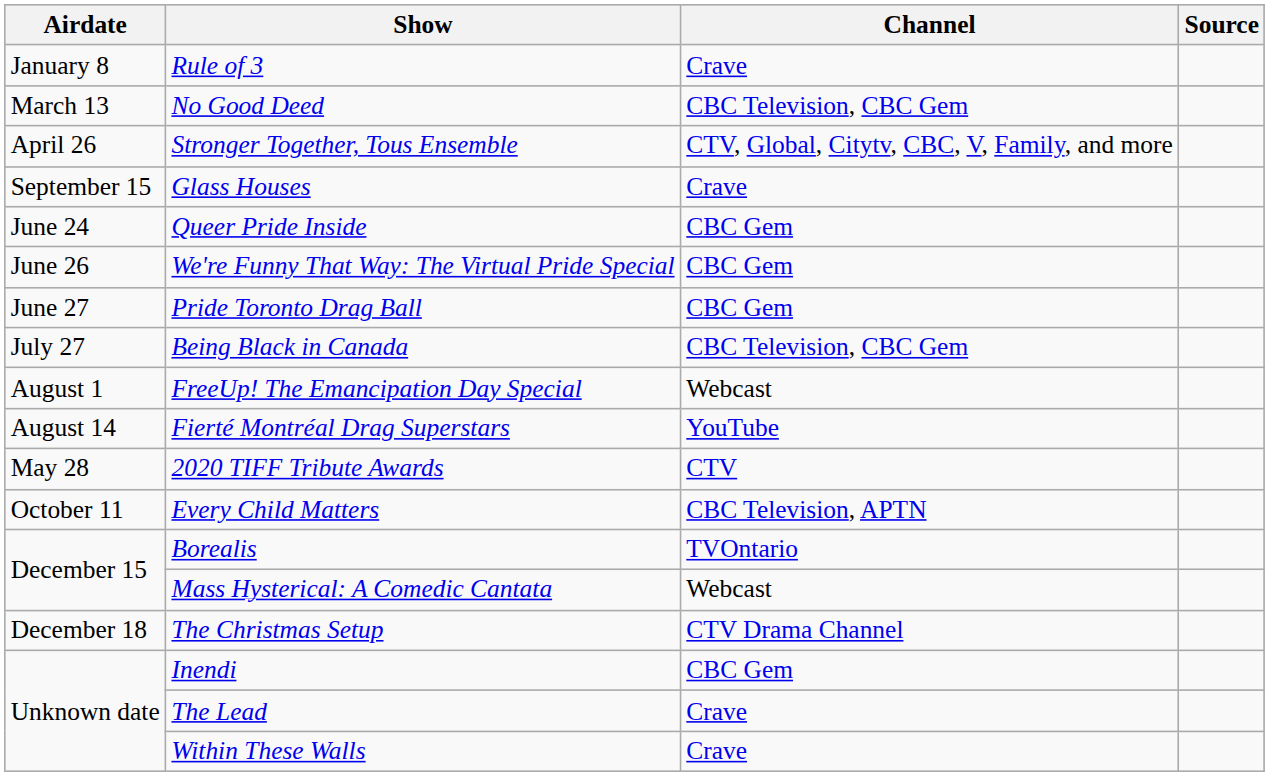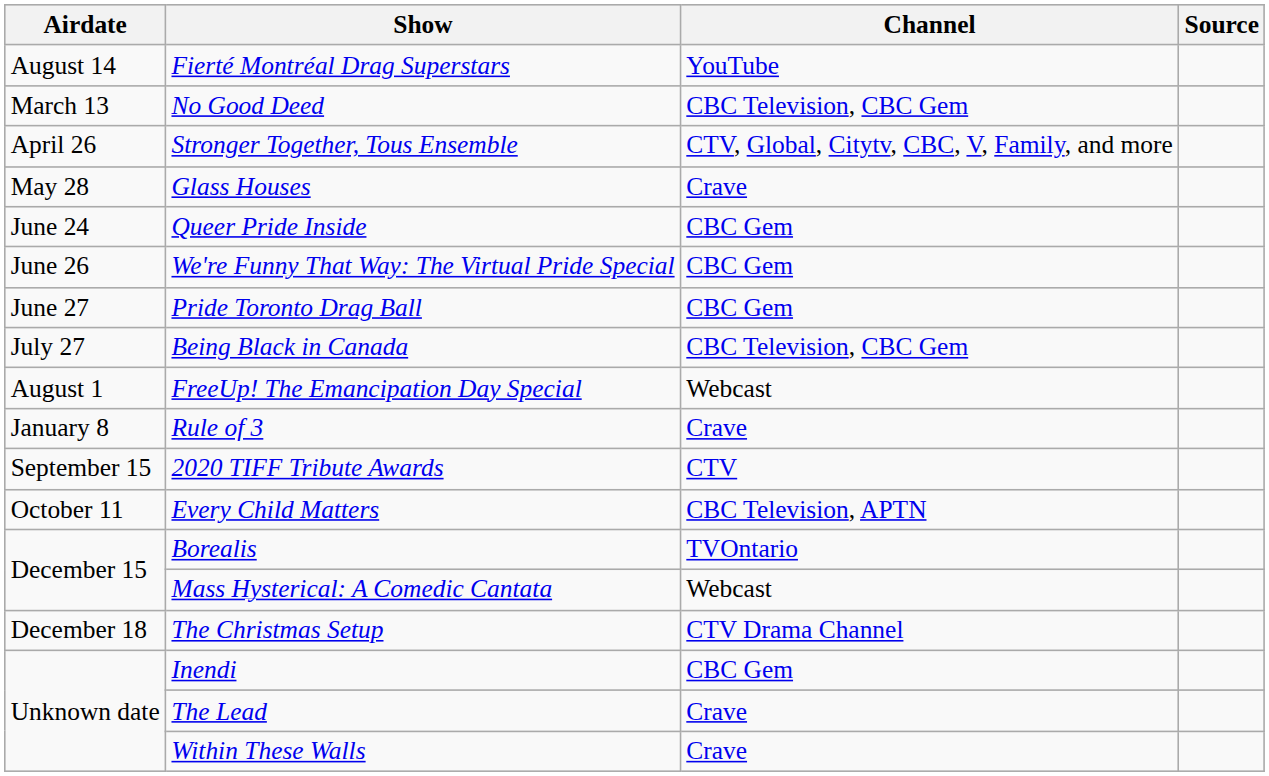rows swapped: Rule of 3 <-> Fierté Montréal Drag Superstars
Glass Houses | Airdate: September 15 -> May 28
2020 TIFF Tribute Awards | Airdate: May 28 -> September 15
